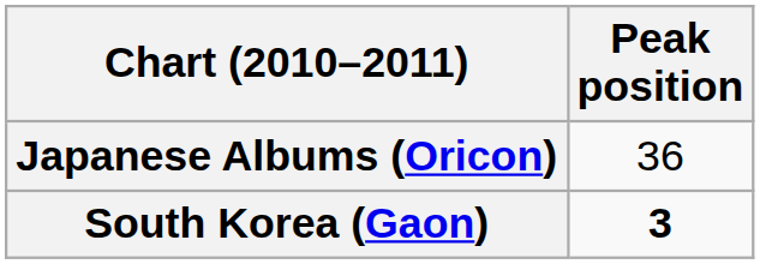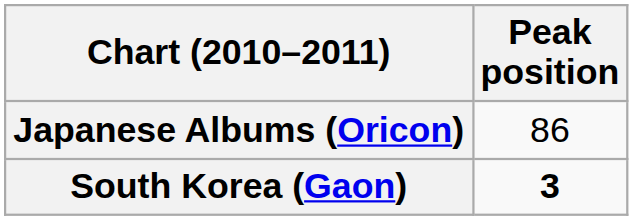Japanese Albums (Oricon) | Peak position: 36 -> 86
